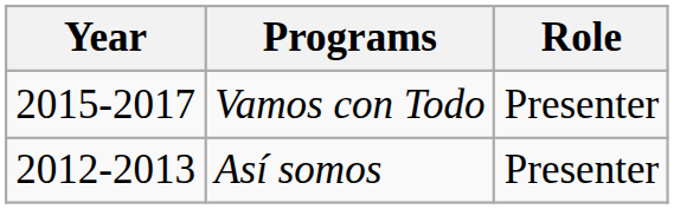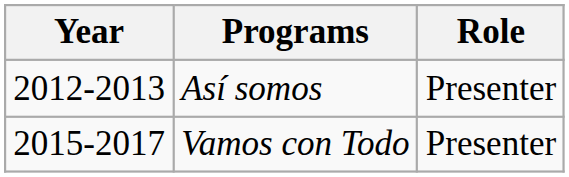rows swapped: Vamos con Todo <-> Así somos
